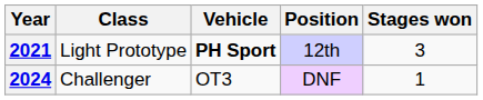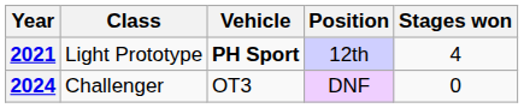2021 | Stages won: 3 -> 4
2024 | Stages won: 1 -> 0
